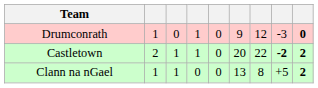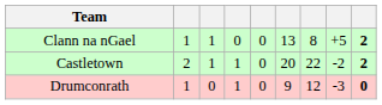rows swapped: Clann na nGael <-> Drumconrath
Castletown | column 8: bold -> normal
